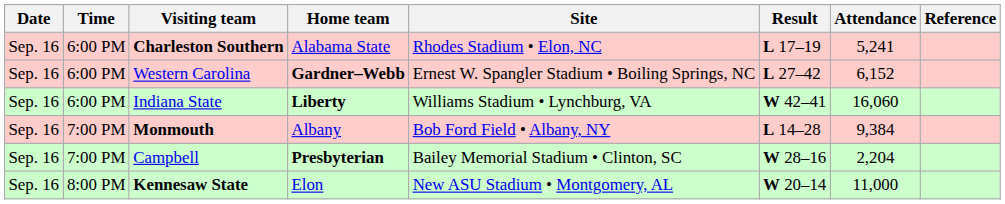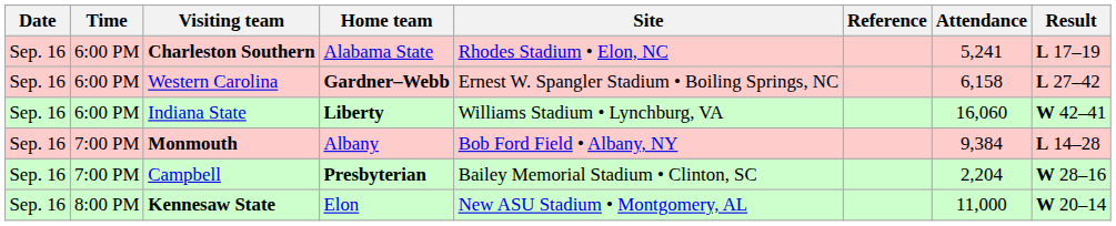columns swapped: Result <-> Reference
Western Carolina | Attendance: 6,152 -> 6,158
